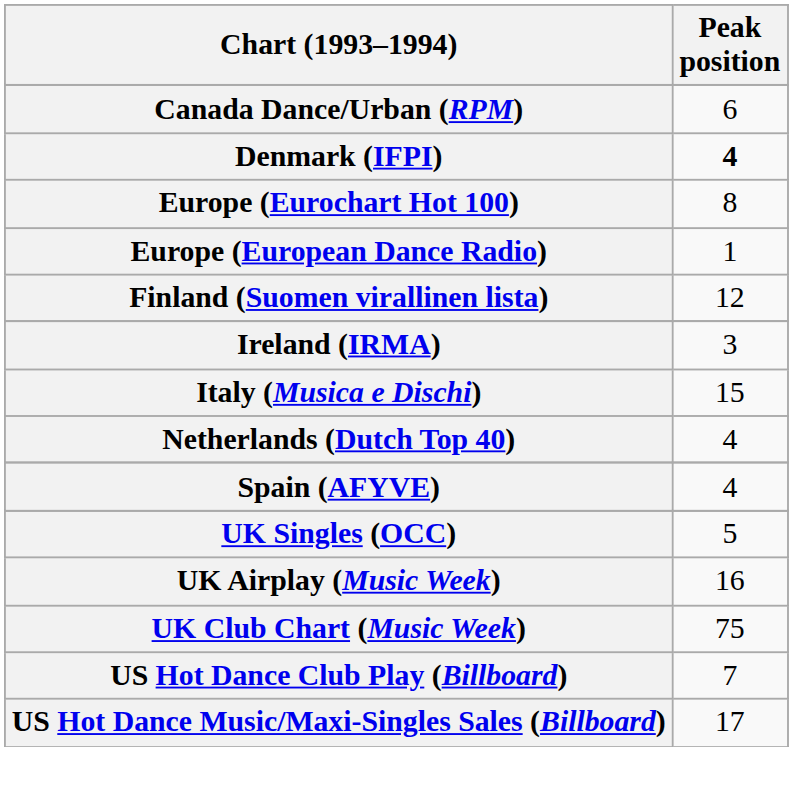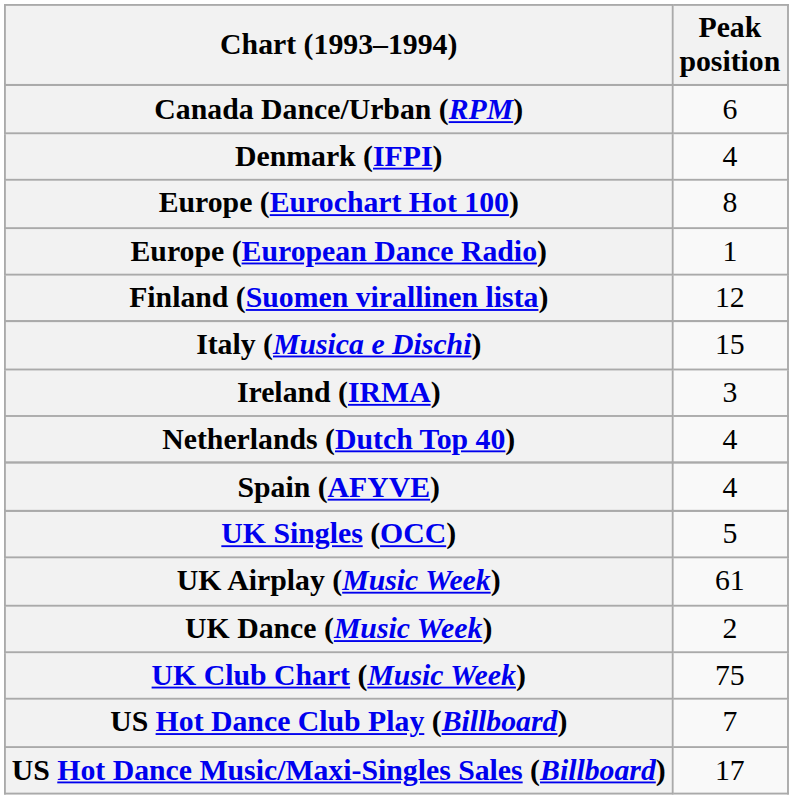Denmark (IFPI) | Peak position: bold -> normal
rows swapped: Ireland (IRMA) <-> Italy (Musica e Dischi)
UK Airplay (Music Week) | Peak position: 16 -> 61
+ row: UK Dance (Music Week) | 2
